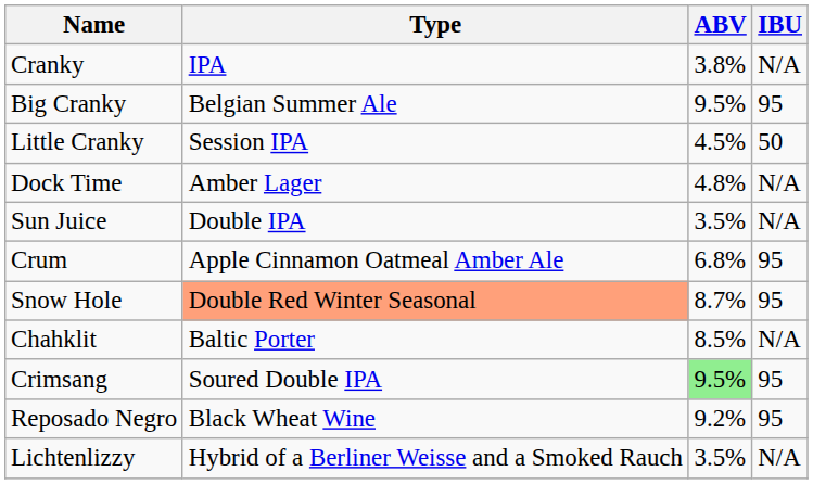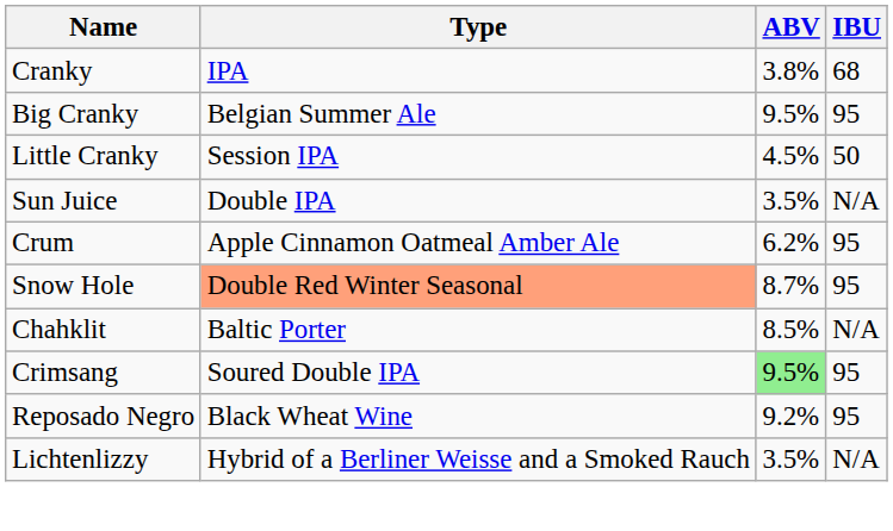Cranky | IBU: N/A -> 68
- row: Dock Time | Amber Lager | 4.8% | N/A
Crum | ABV: 6.8% -> 6.2%
